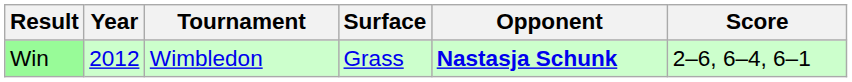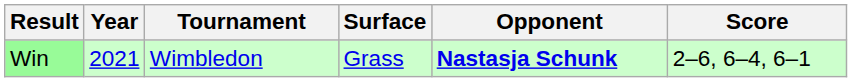Win | Year: 2012 -> 2021
